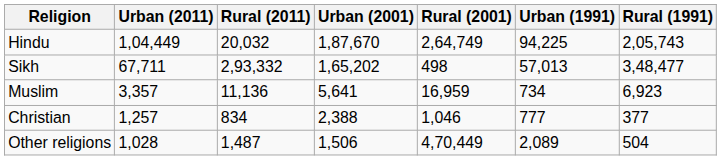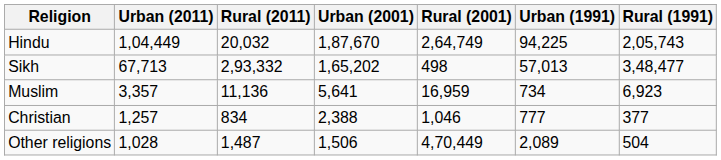Sikh | Urban (2011): 67,711 -> 67,713
